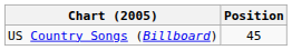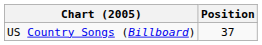US Country Songs (Billboard) | Position: 45 -> 37
